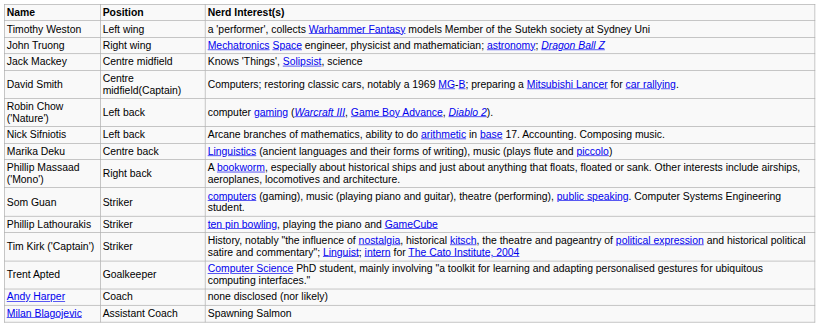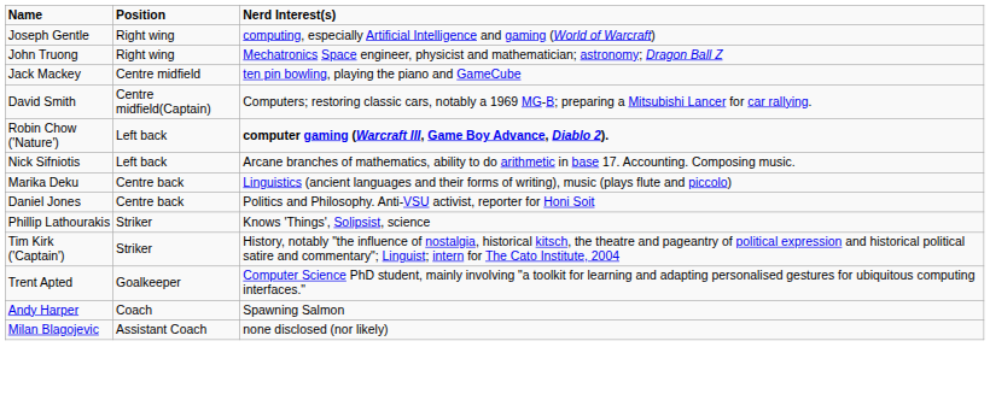- row: Timothy Weston | Left wing | a 'performer', collects Warhammer Fantasy models Member of the Sutekh society at Sydney Uni
+ row: Joseph Gentle | Right wing | computing, especially Artificial Intelligence and gaming (World of Warcraft)
Jack Mackey | Nerd Interest(s): Knows 'Things', Solipsist, science -> ten pin bowling, playing the piano and GameCube
Robin Chow ('Nature') | Nerd Interest(s): normal -> bold
+ row: Daniel Jones | Centre back | Politics and Philosophy. Anti-VSU activist, reporter for Honi Soit
- row: Phillip Massaad ('Mono') | Right back | A bookworm, especially about historical ships and just about anything that floats, floated or sank. Other interests include airships, aeroplanes, locomotives and architecture.
- row: Som Guan | Striker | computers (gaming), music (playing piano and guitar), theatre (performing), public speaking. Computer Systems Engineering student.
Phillip Lathourakis | Nerd Interest(s): ten pin bowling, playing the piano and GameCube -> Knows 'Things', Solipsist, science
Andy Harper | Nerd Interest(s): none disclosed (nor likely) -> Spawning Salmon
Milan Blagojevic | Nerd Interest(s): Spawning Salmon -> none disclosed (nor likely)
